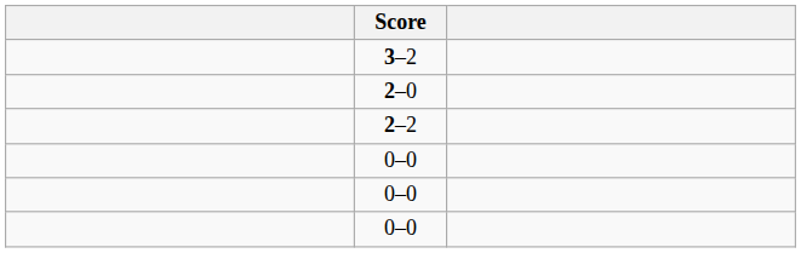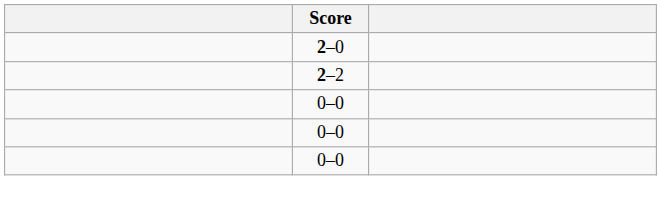- row: 3–2
